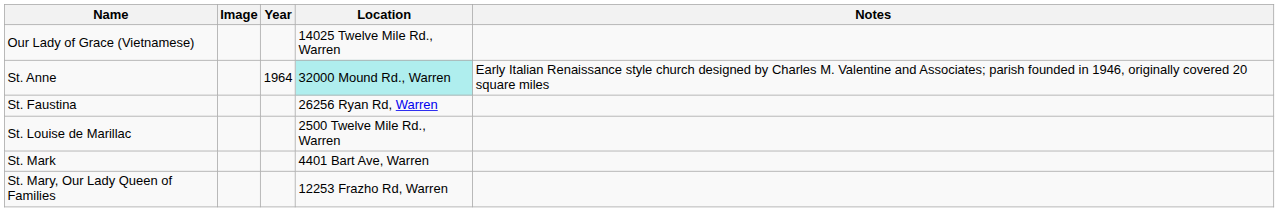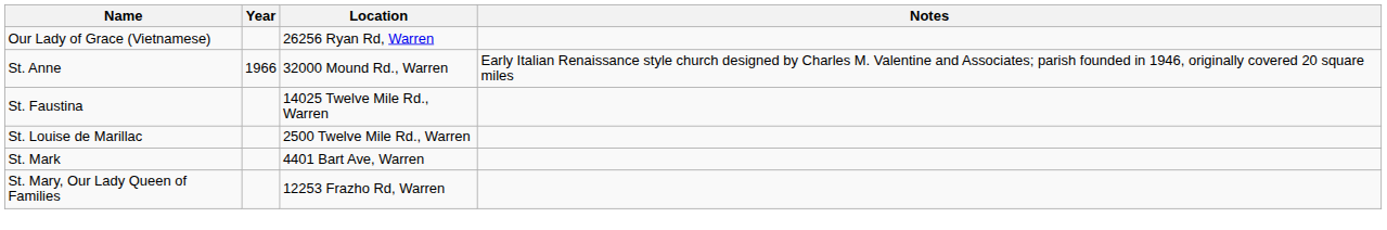- column: Image
Our Lady of Grace (Vietnamese) | Location: 14025 Twelve Mile Rd., Warren -> 26256 Ryan Rd, Warren
St. Anne | Year: 1964 -> 1966
St. Anne | Location: paleturquoise background -> no background
St. Faustina | Location: 26256 Ryan Rd, Warren -> 14025 Twelve Mile Rd., Warren
